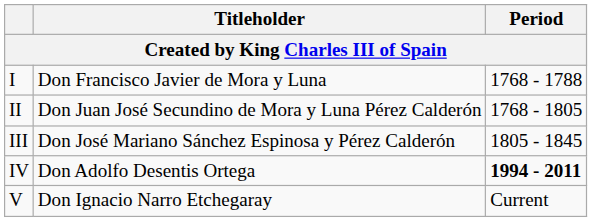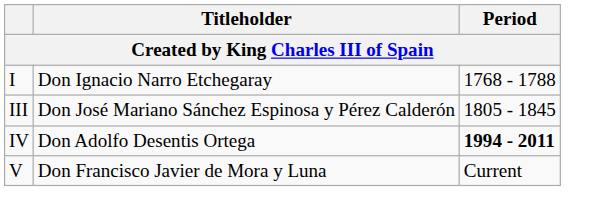I | Titleholder: Don Francisco Javier de Mora y Luna -> Don Ignacio Narro Etchegaray
- row: II | Don Juan José Secundino de Mora y Luna Pérez Calderón | 1768 - 1805
V | Titleholder: Don Ignacio Narro Etchegaray -> Don Francisco Javier de Mora y Luna
